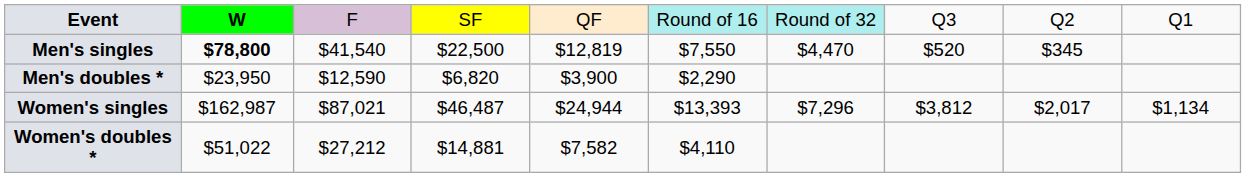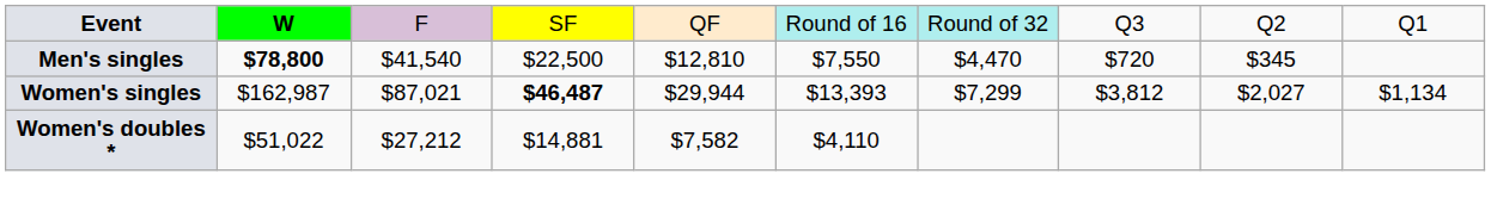Men's singles | column 5: $12,819 -> $12,810
Men's singles | column 8: $520 -> $720
- row: Men's doubles * | $23,950 | $12,590 | $6,820 | $3,900 | $2,290
Women's singles | column 4: normal -> bold
Women's singles | column 5: $24,944 -> $29,944
Women's singles | column 7: $7,296 -> $7,299
Women's singles | column 9: $2,017 -> $2,027
